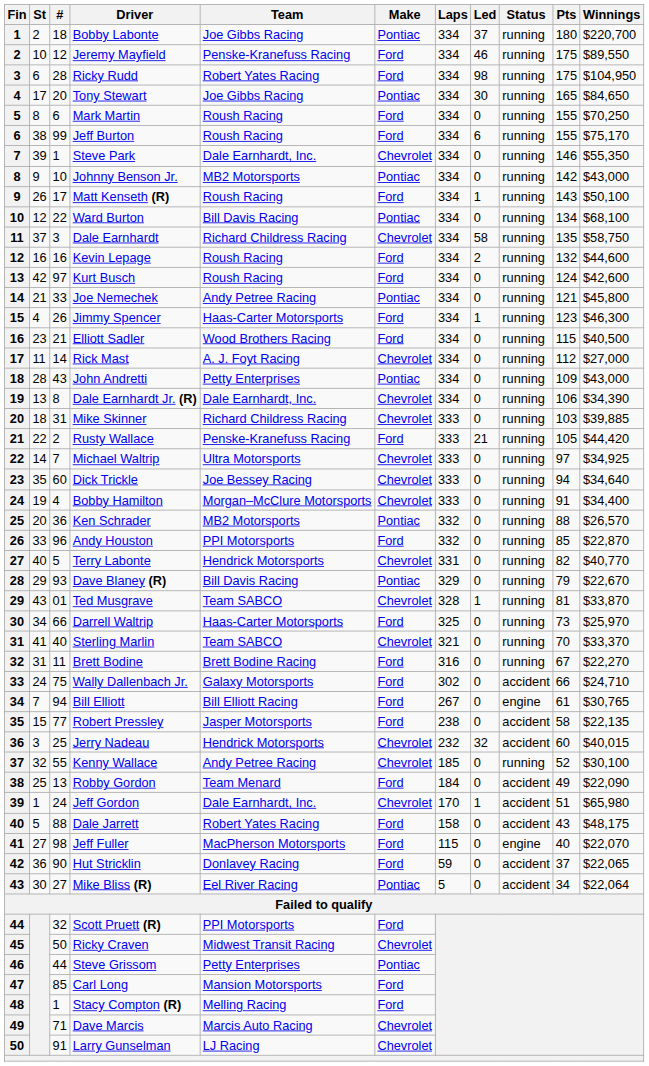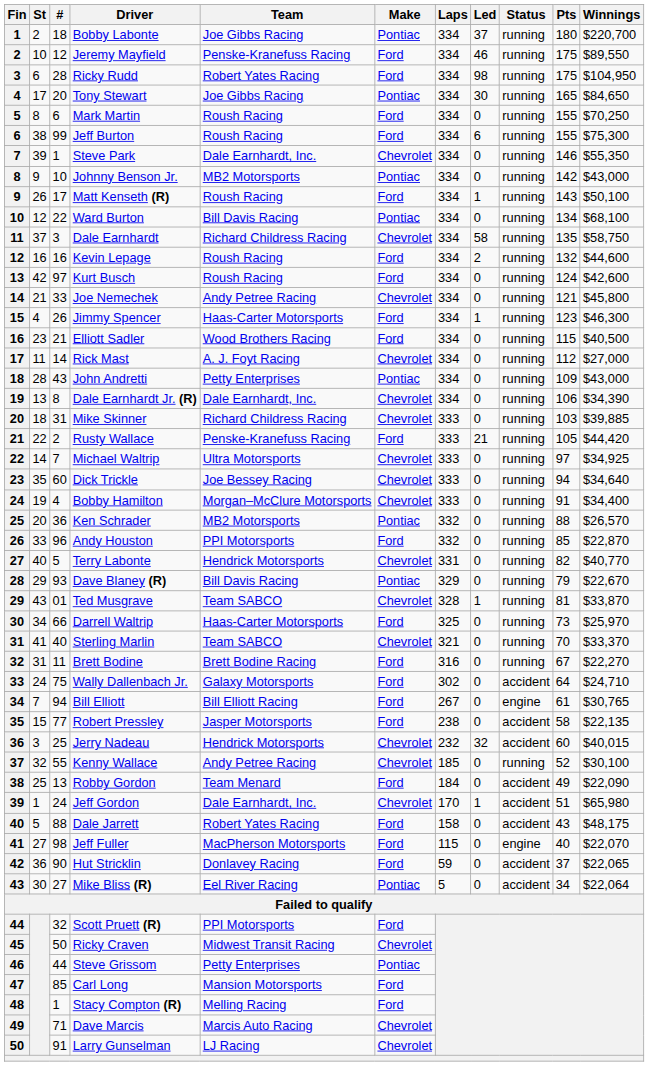Jeff Burton | Winnings: $75,170 -> $75,300
Joe Nemechek | Make: Pontiac -> Chevrolet
Wally Dallenbach Jr. | Pts: 66 -> 64
